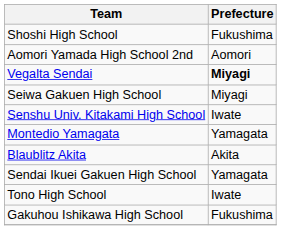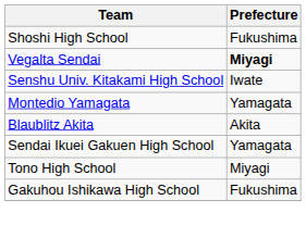- row: Aomori Yamada High School 2nd | Aomori
- row: Seiwa Gakuen High School | Miyagi
Tono High School | Prefecture: Iwate -> Miyagi
